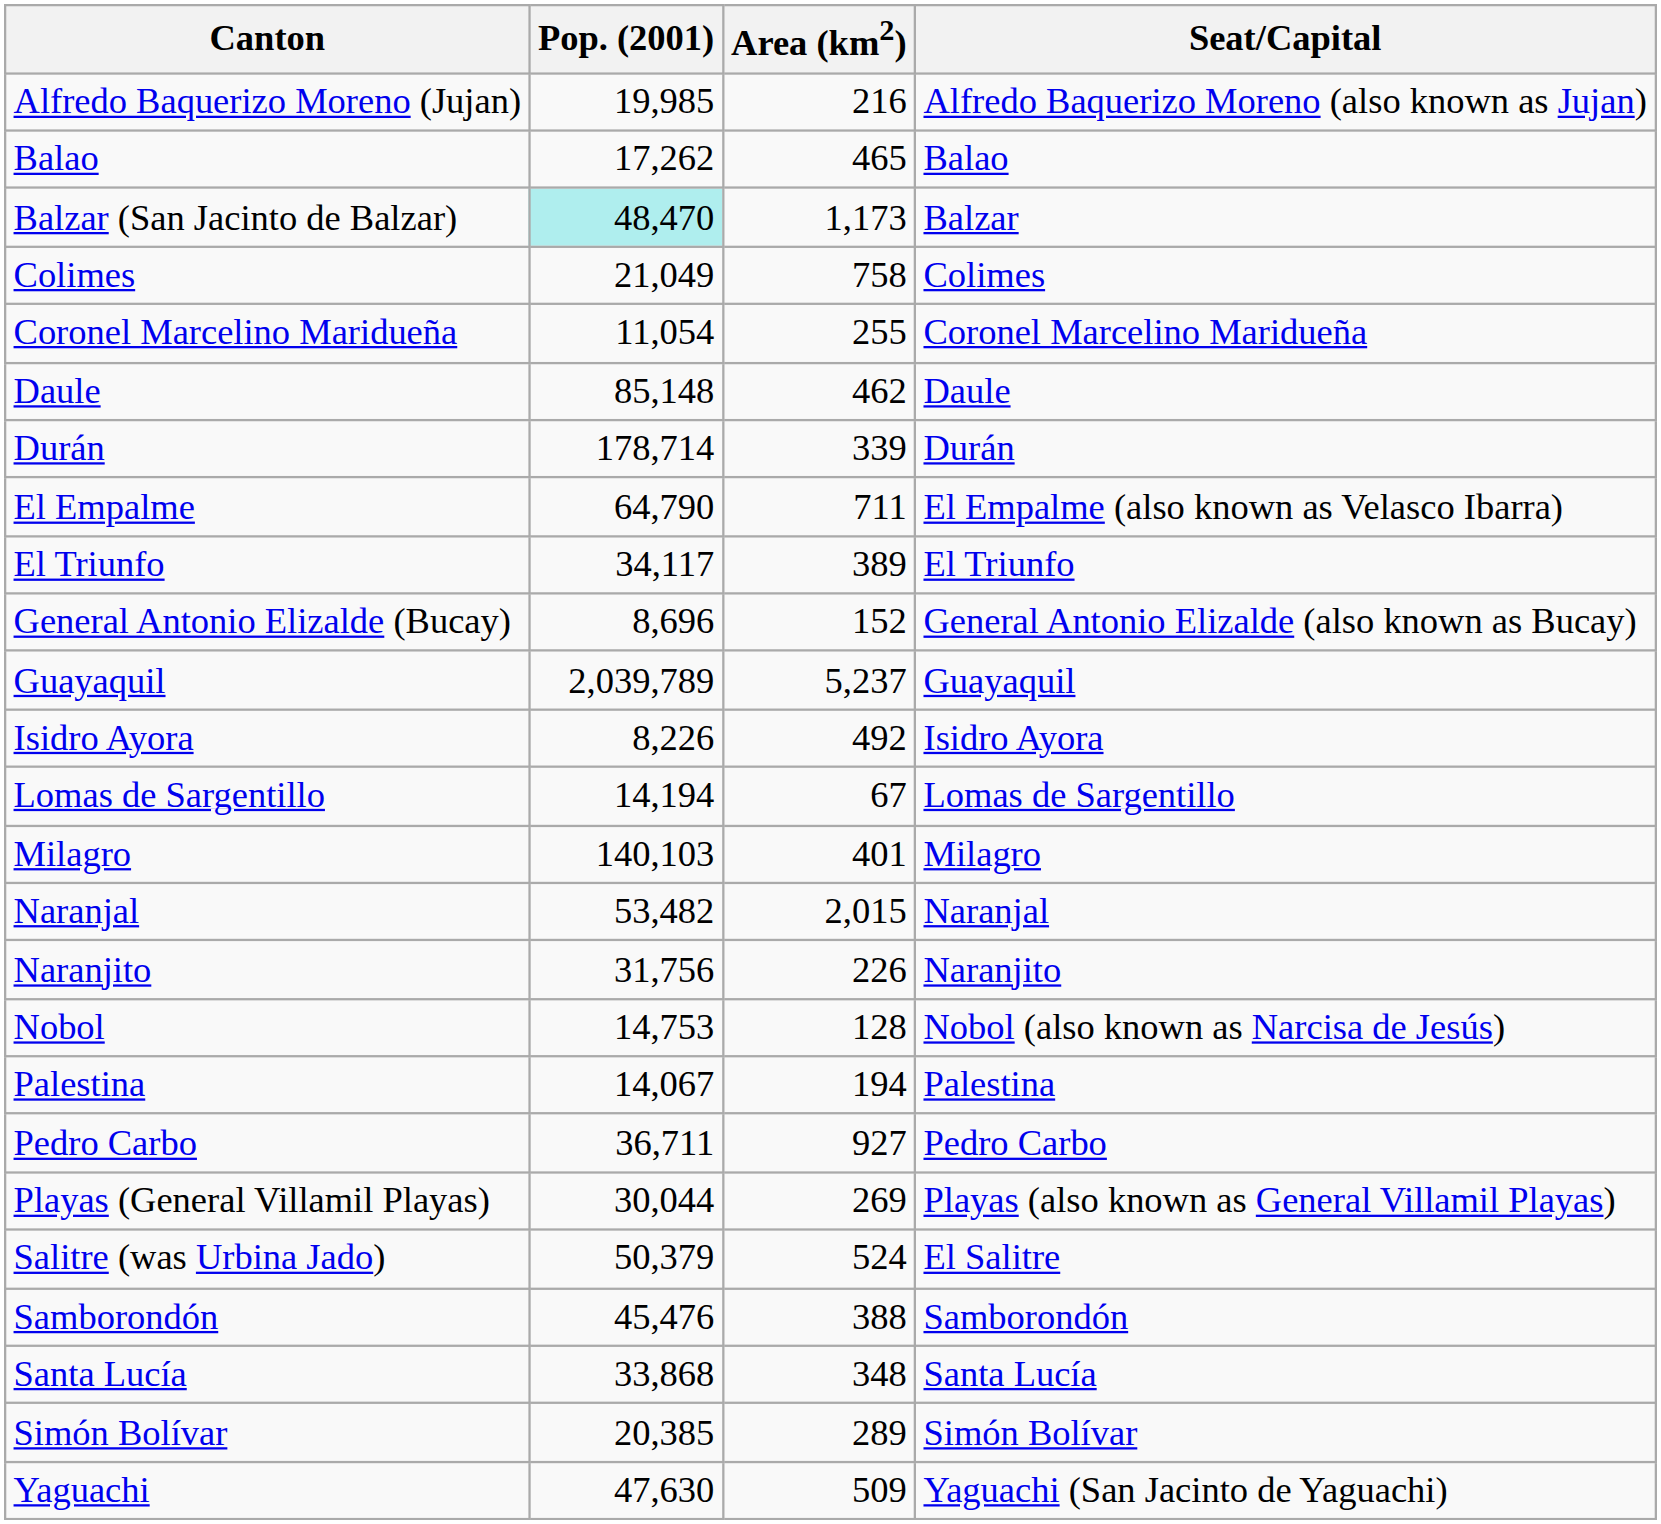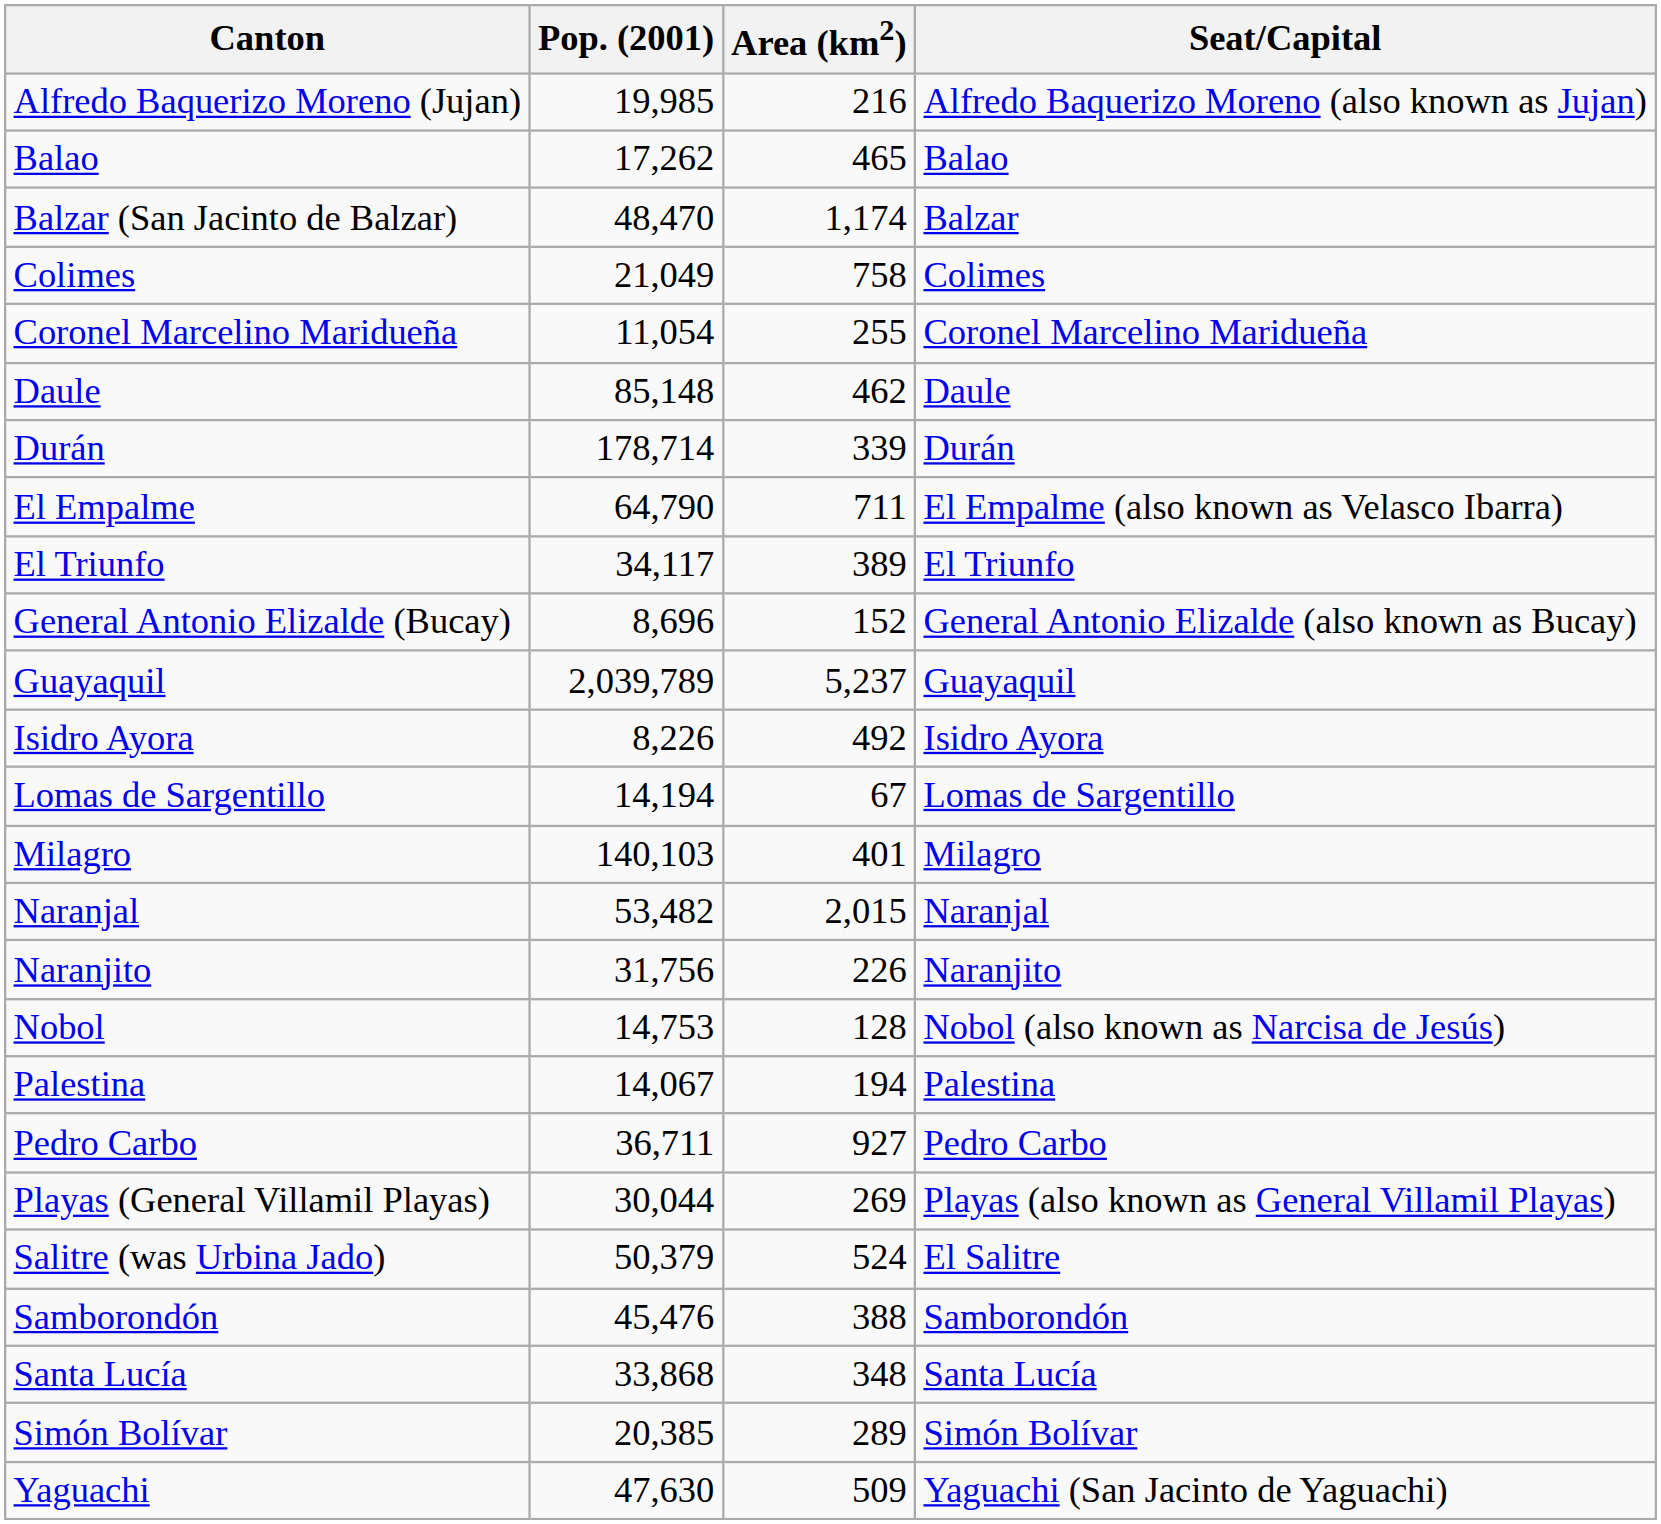Balzar (San Jacinto de Balzar) | Pop. (2001): paleturquoise background -> no background
Balzar (San Jacinto de Balzar) | Area (km2): 1,173 -> 1,174
